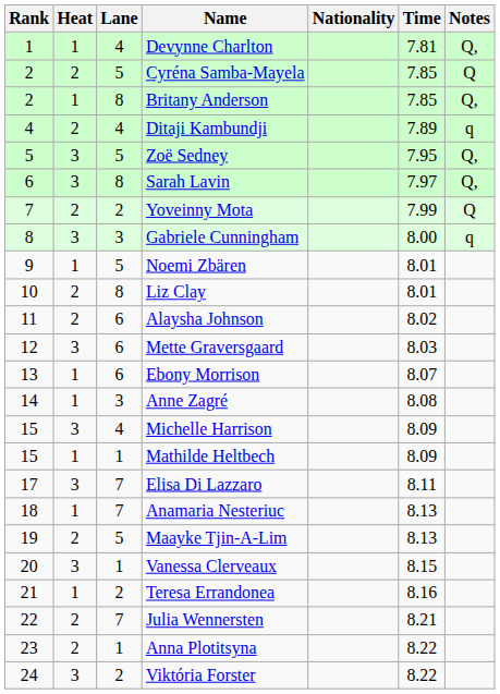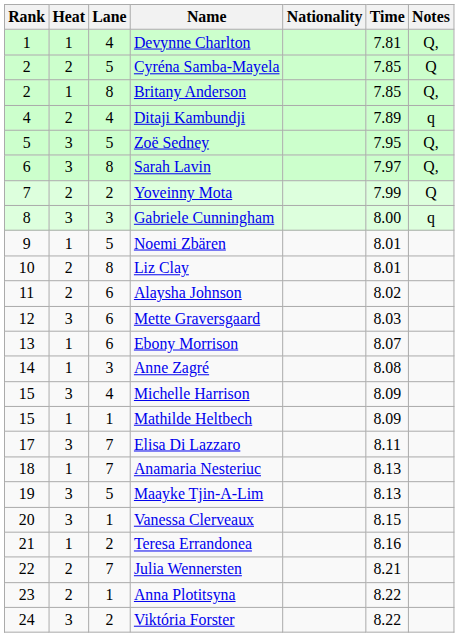Maayke Tjin-A-Lim | Heat: 2 -> 3
